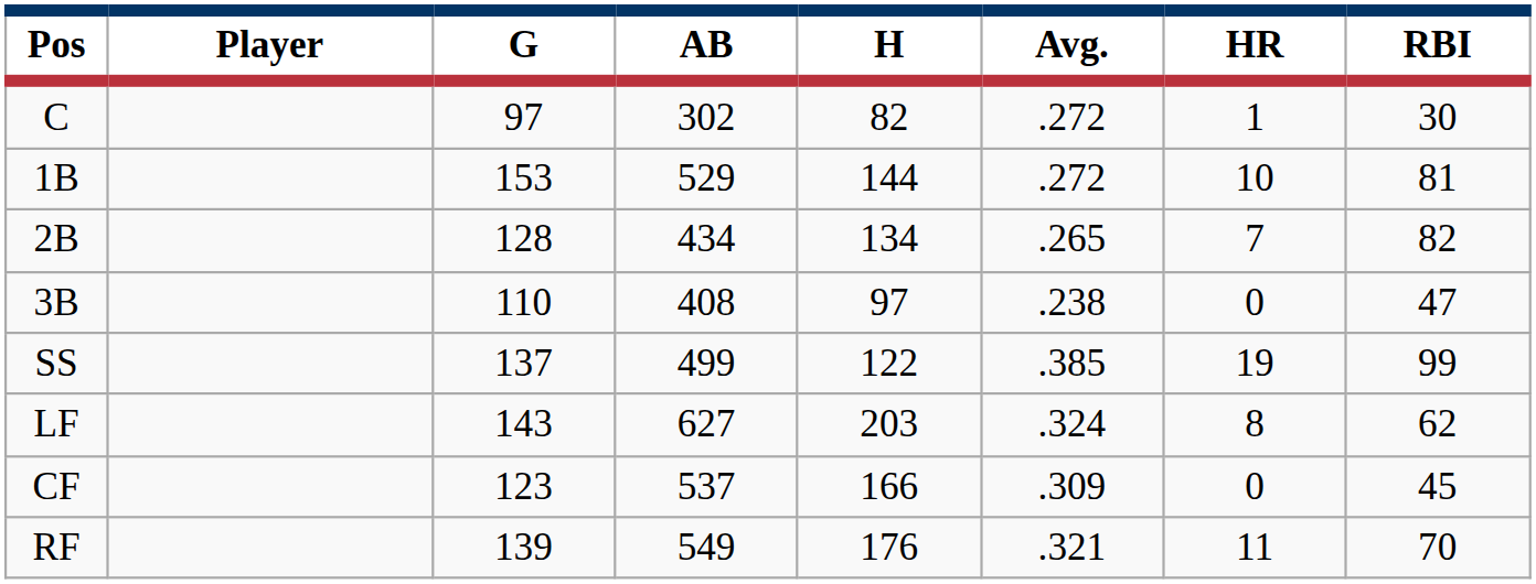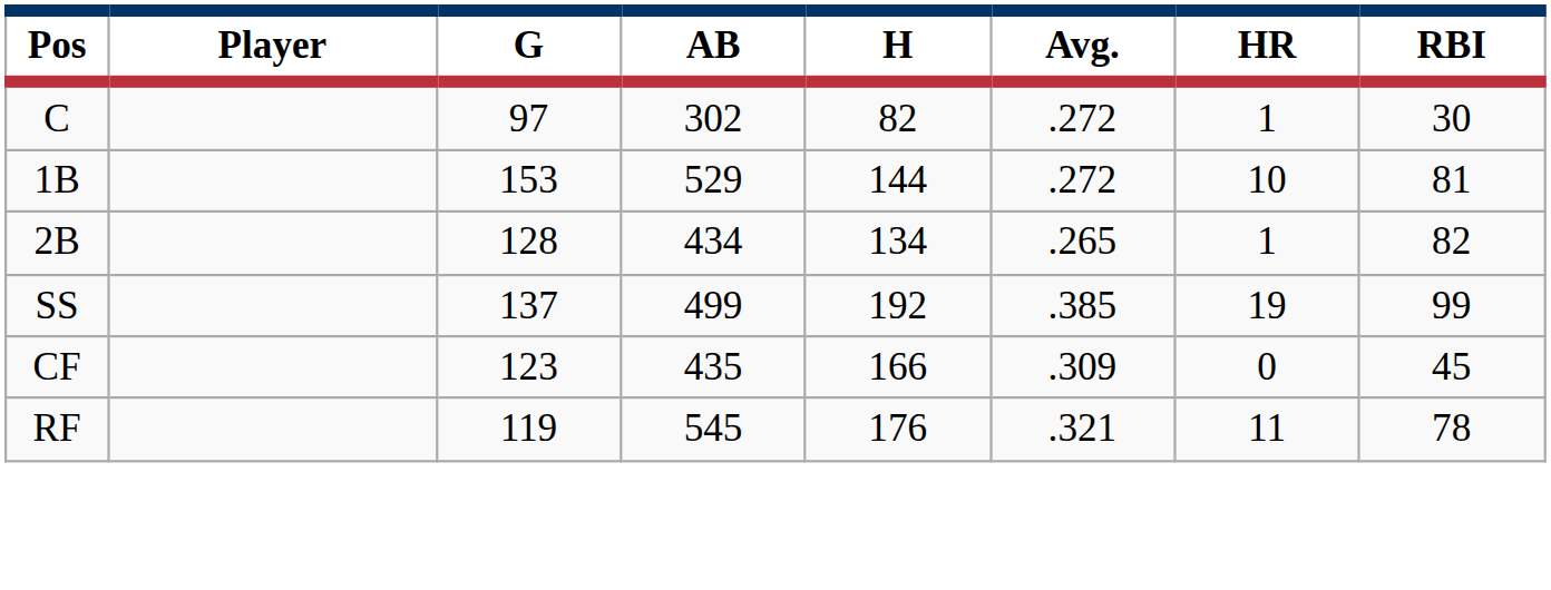2B | HR: 7 -> 1
- row: 3B | 110 | 408 | 97 | .238 | 0 | 47
SS | H: 122 -> 192
- row: LF | 143 | 627 | 203 | .324 | 8 | 62
CF | AB: 537 -> 435
RF | G: 139 -> 119
RF | AB: 549 -> 545
RF | RBI: 70 -> 78
